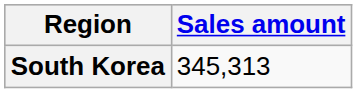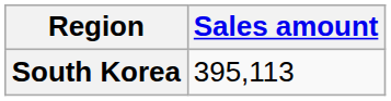South Korea | Sales amount: 345,313 -> 395,113
